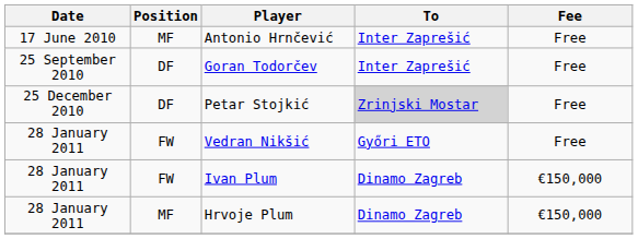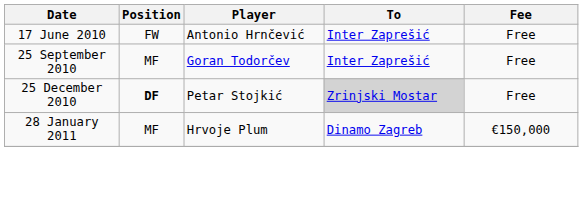Antonio Hrnčević | Position: MF -> FW
Goran Todorčev | Position: DF -> MF
Petar Stojkić | Position: normal -> bold
- row: 28 January 2011 | FW | Vedran Nikšić | Győri ETO | Free
- row: 28 January 2011 | FW | Ivan Plum | Dinamo Zagreb | €150,000
